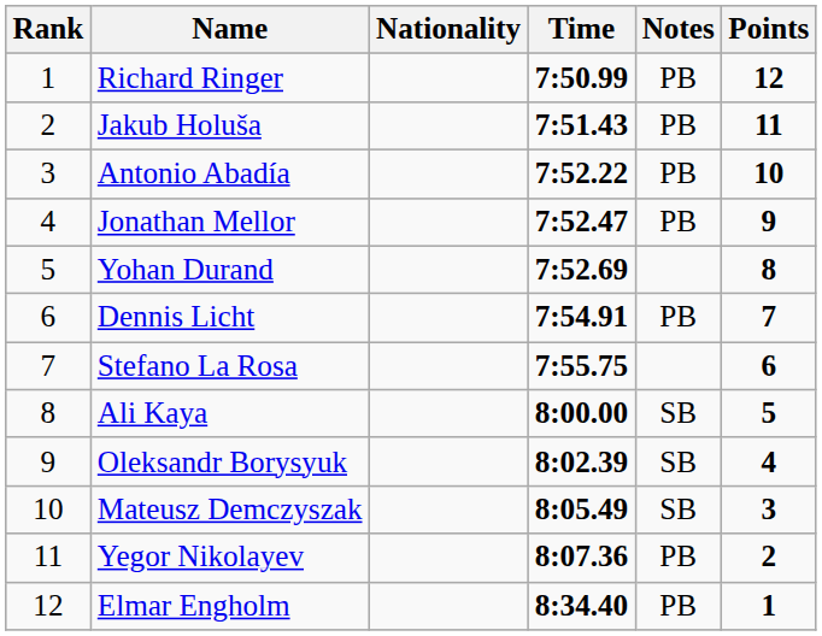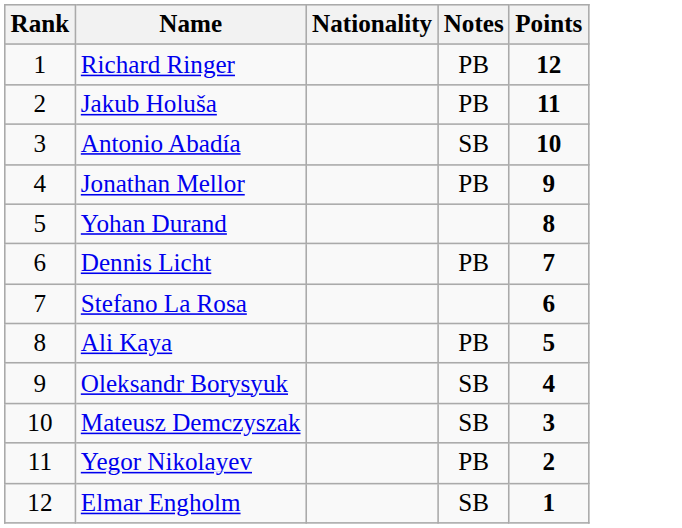- column: Time | 7:50.99 | 7:51.43 | 7:52.22 | 7:52.47 | 7:52.69 | 7:54.91 | 7:55.75 | 8:00.00 | 8:02.39 | 8:05.49 | 8:07.36 | 8:34.40
Antonio Abadía | Notes: PB -> SB
Ali Kaya | Notes: SB -> PB
Elmar Engholm | Notes: PB -> SB
